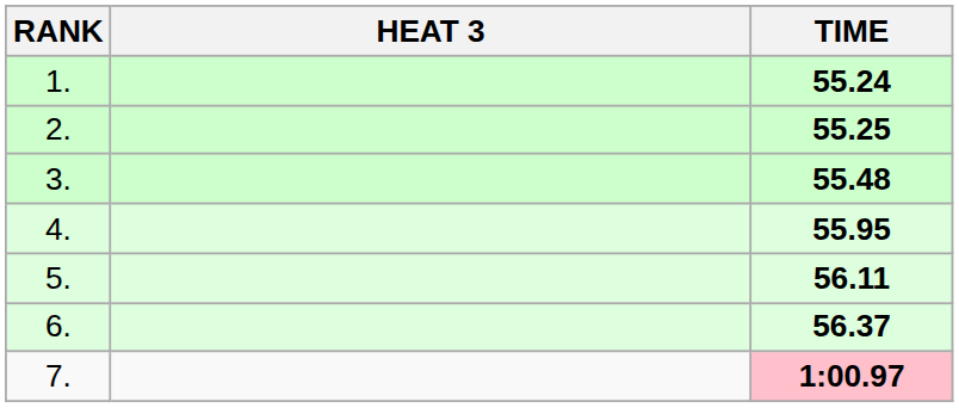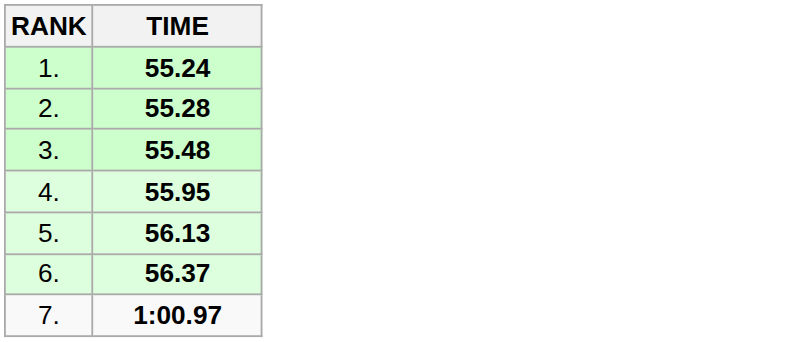- column: HEAT 3
2. | TIME: 55.25 -> 55.28
5. | TIME: 56.11 -> 56.13
7. | TIME: pink background -> no background
